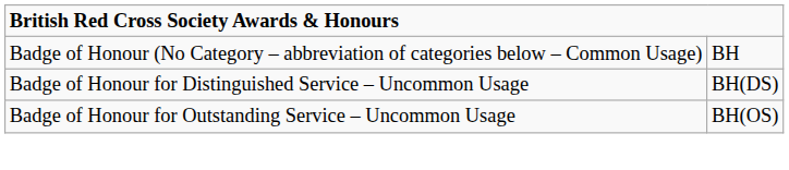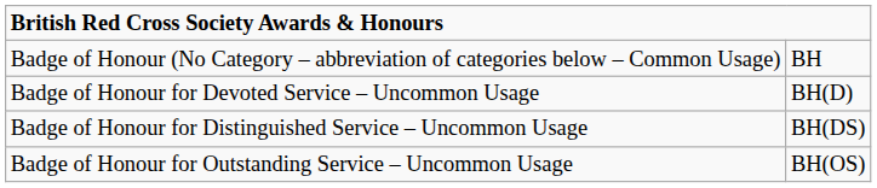+ row: Badge of Honour for Devoted Service – Uncommon Usage | BH(D)
